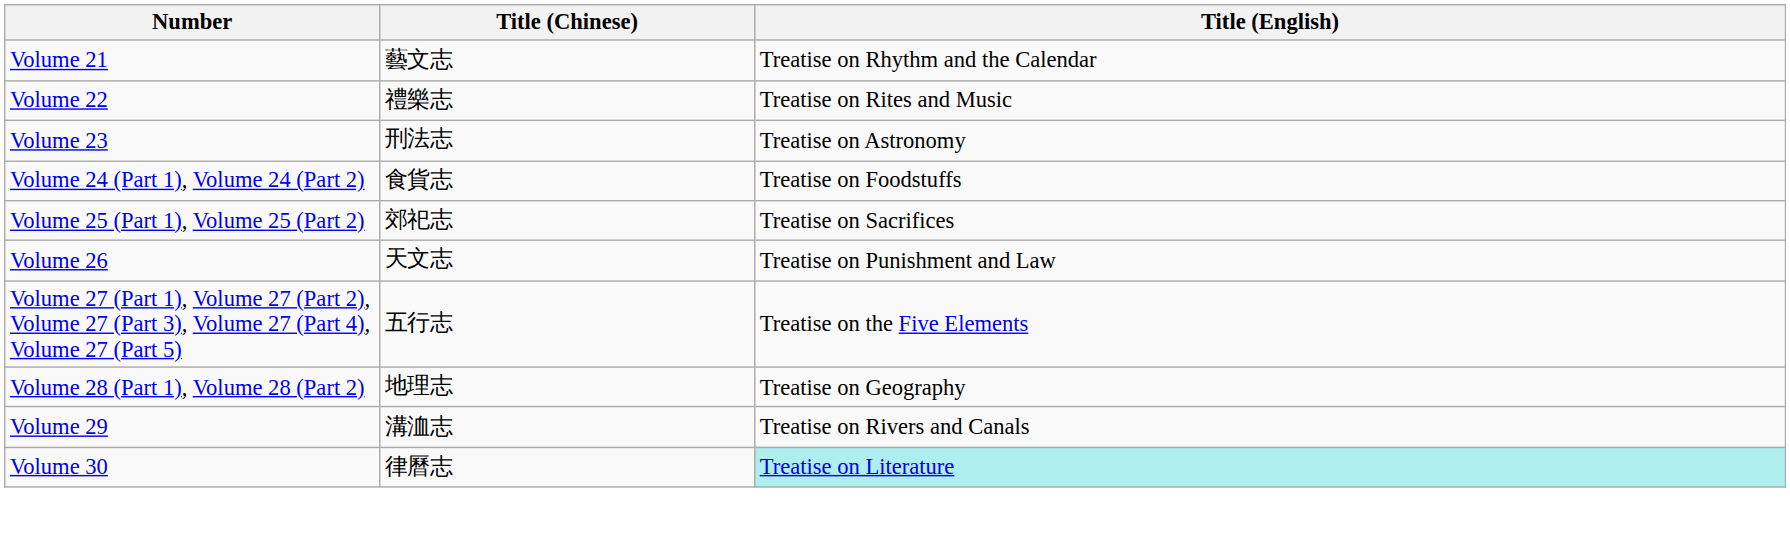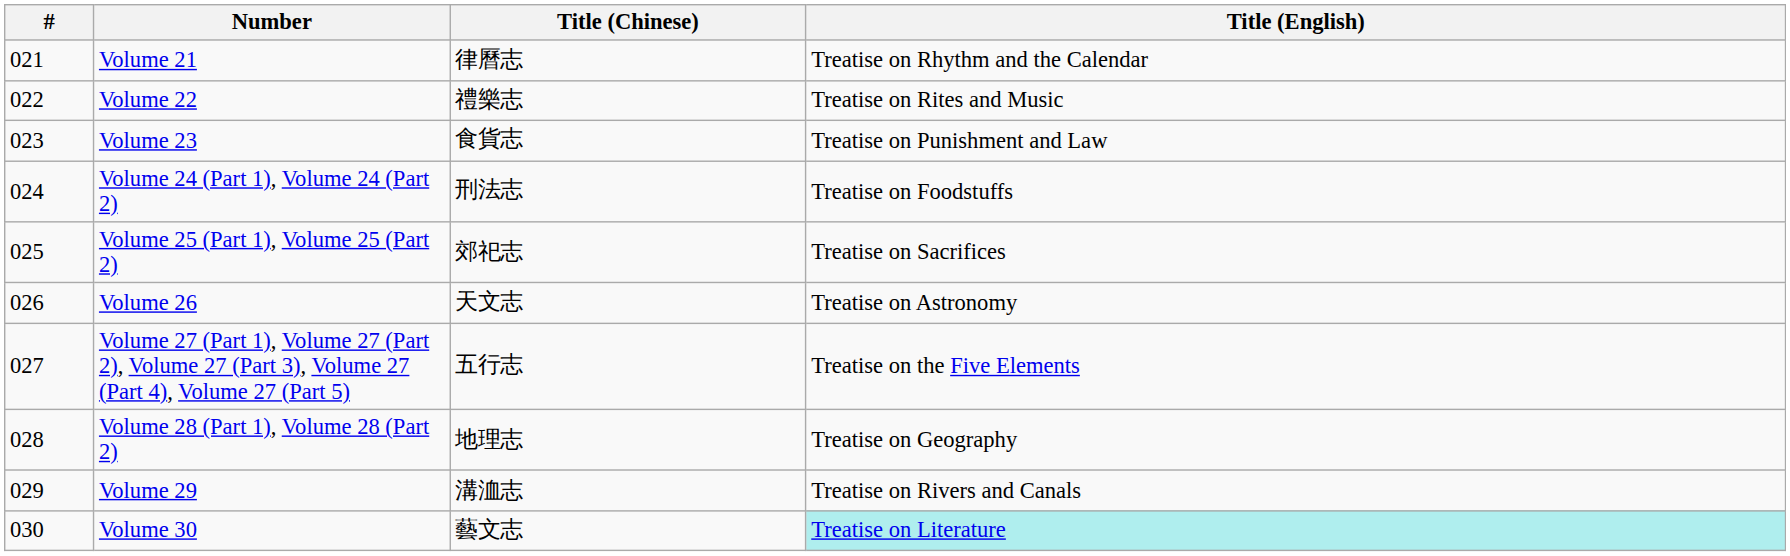+ column: # | 021 | 022 | 023 | 024 | 025 | 026 | 027 | 028 | 029 | 030
Volume 21 | Title (Chinese): 藝文志 -> 律曆志
Volume 23 | Title (Chinese): 刑法志 -> 食貨志
Volume 23 | Title (English): Treatise on Astronomy -> Treatise on Punishment and Law
Volume 24 (Part 1), Volume 24 (Part 2) | Title (Chinese): 食貨志 -> 刑法志
Volume 26 | Title (English): Treatise on Punishment and Law -> Treatise on Astronomy
Volume 30 | Title (Chinese): 律曆志 -> 藝文志
